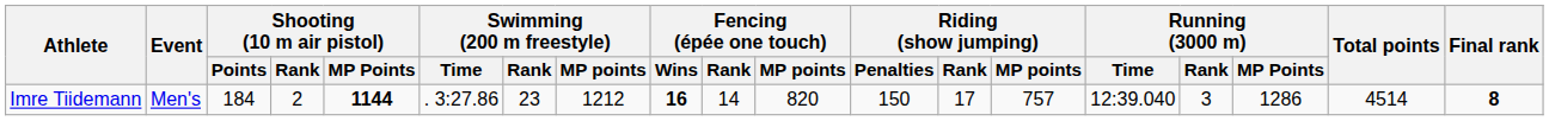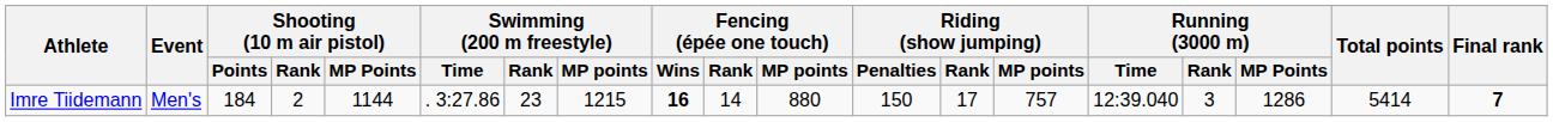Imre Tiidemann | Shooting (10 m air pistol) / MP Points: bold -> normal
Imre Tiidemann | Swimming (200 m freestyle) / MP points: 1212 -> 1215
Imre Tiidemann | Fencing (épée one touch) / MP points: 820 -> 880
Imre Tiidemann | Total points: 4514 -> 5414
Imre Tiidemann | Final rank: 8 -> 7
